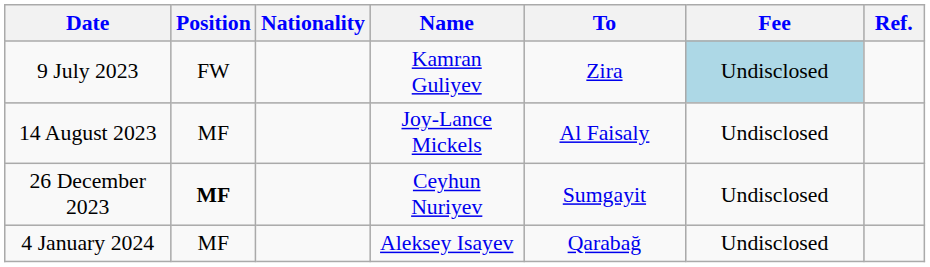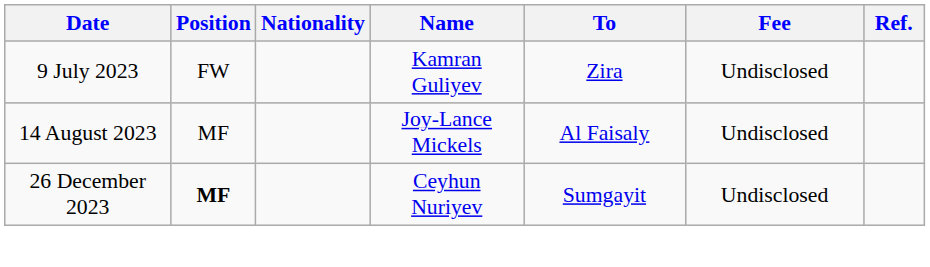9 July 2023 | Fee: lightblue background -> no background
- row: 4 January 2024 | MF | Aleksey Isayev | Qarabağ | Undisclosed
